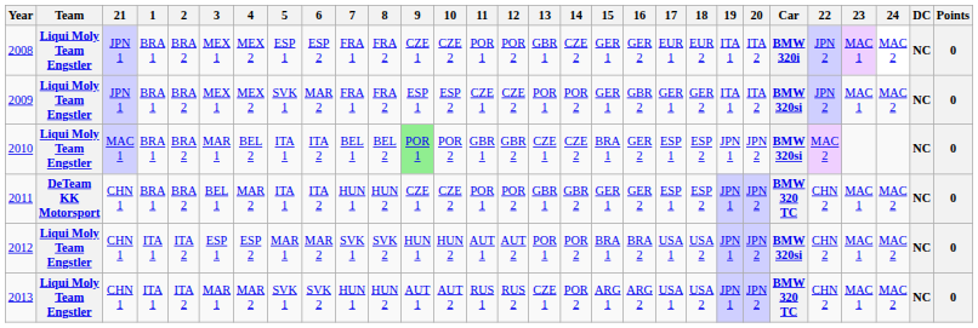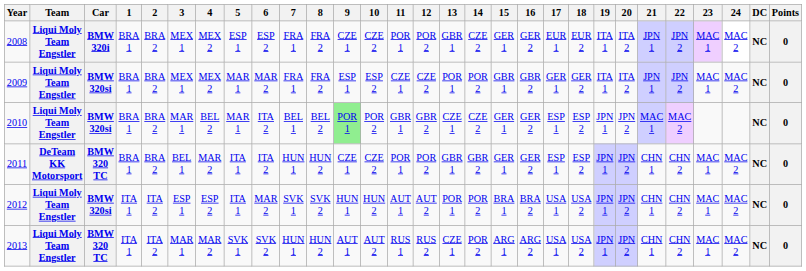columns swapped: Car <-> 21
2009 | 5: SVK 1 -> MAR 1
2009 | 15: GER 1 -> GBR 1
2010 | 5: ITA 1 -> MAR 1
2010 | 15: BRA 1 -> GER 1
2012 | 5: MAR 1 -> ITA 1
